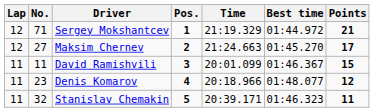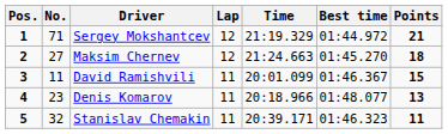columns swapped: Pos. <-> Lap
Maksim Chernev | Points: 17 -> 18
Denis Komarov | Points: 12 -> 13
